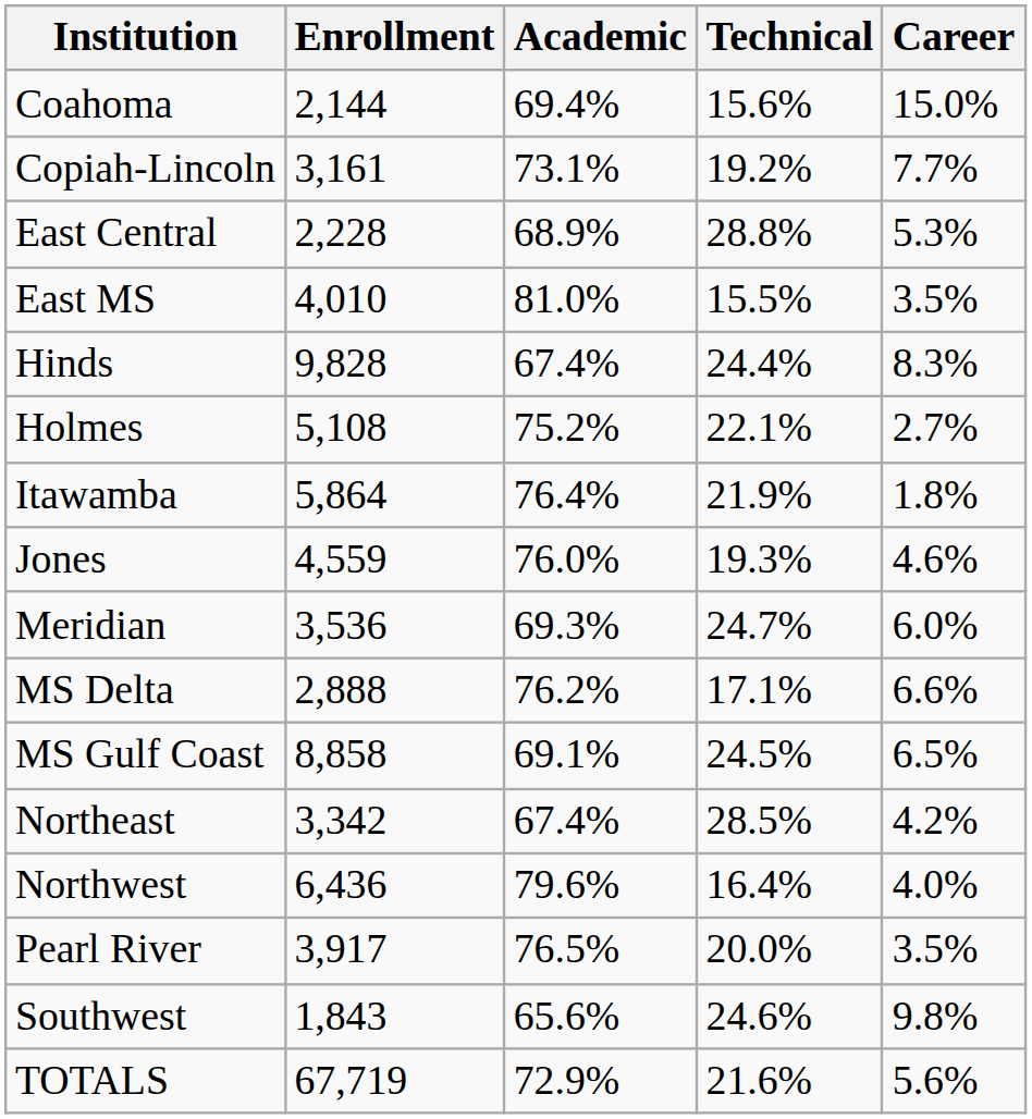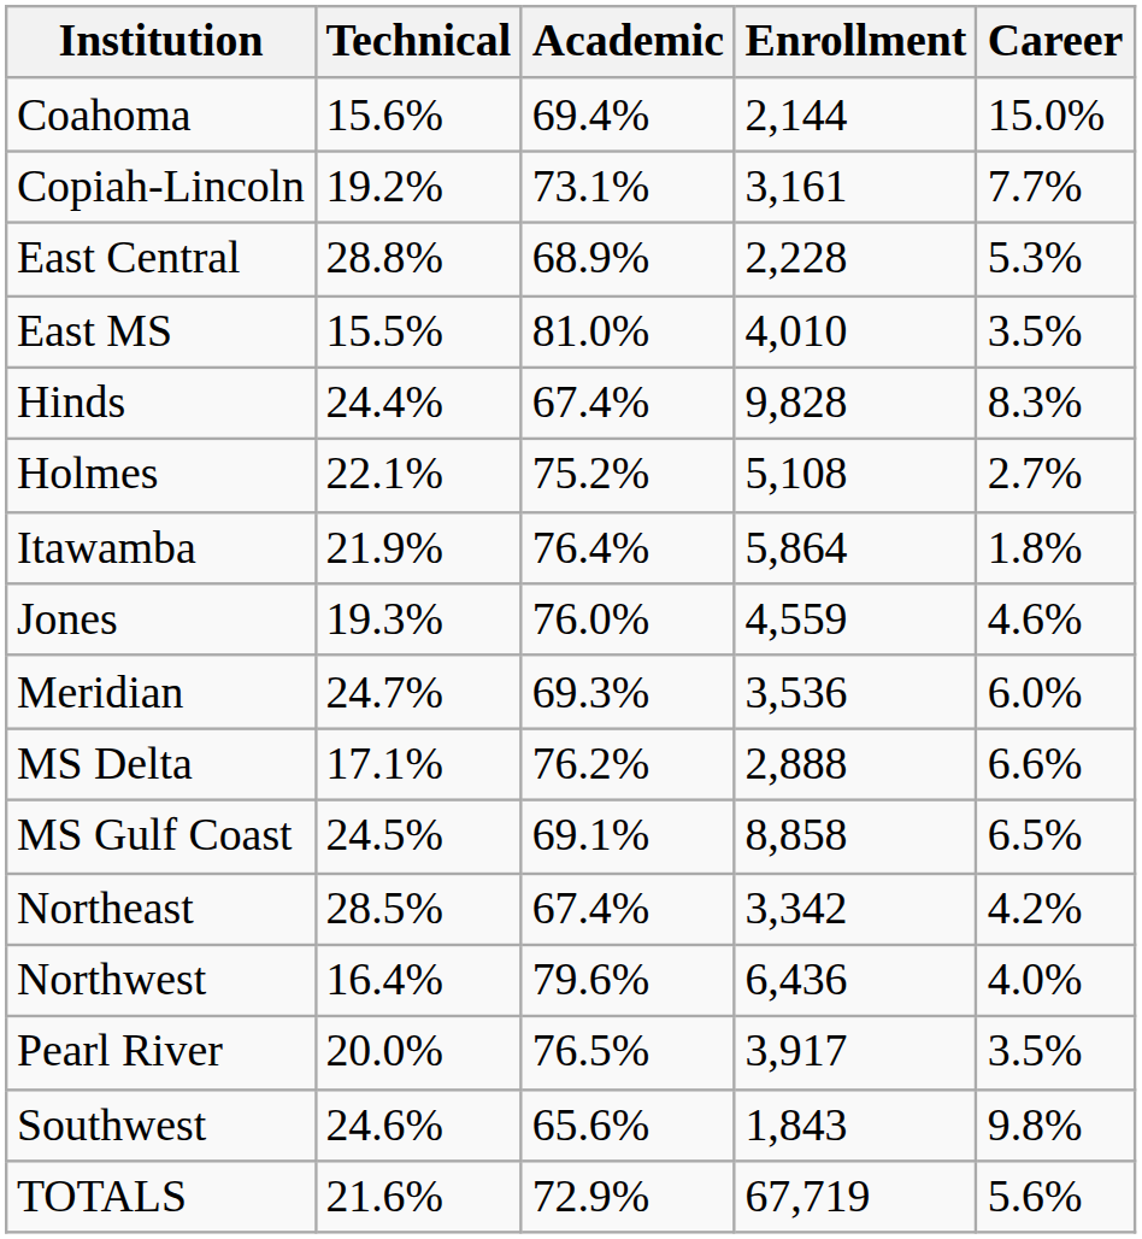columns swapped: Enrollment <-> Technical
